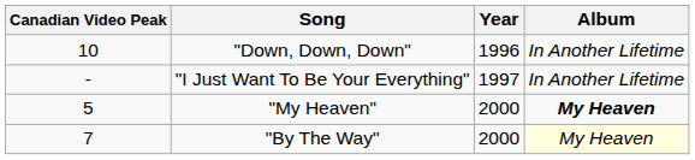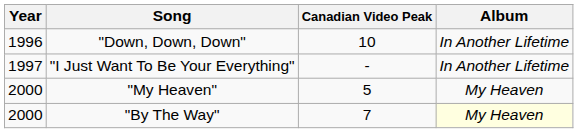columns swapped: Year <-> Canadian Video Peak
"My Heaven" | Album: bold -> normal
